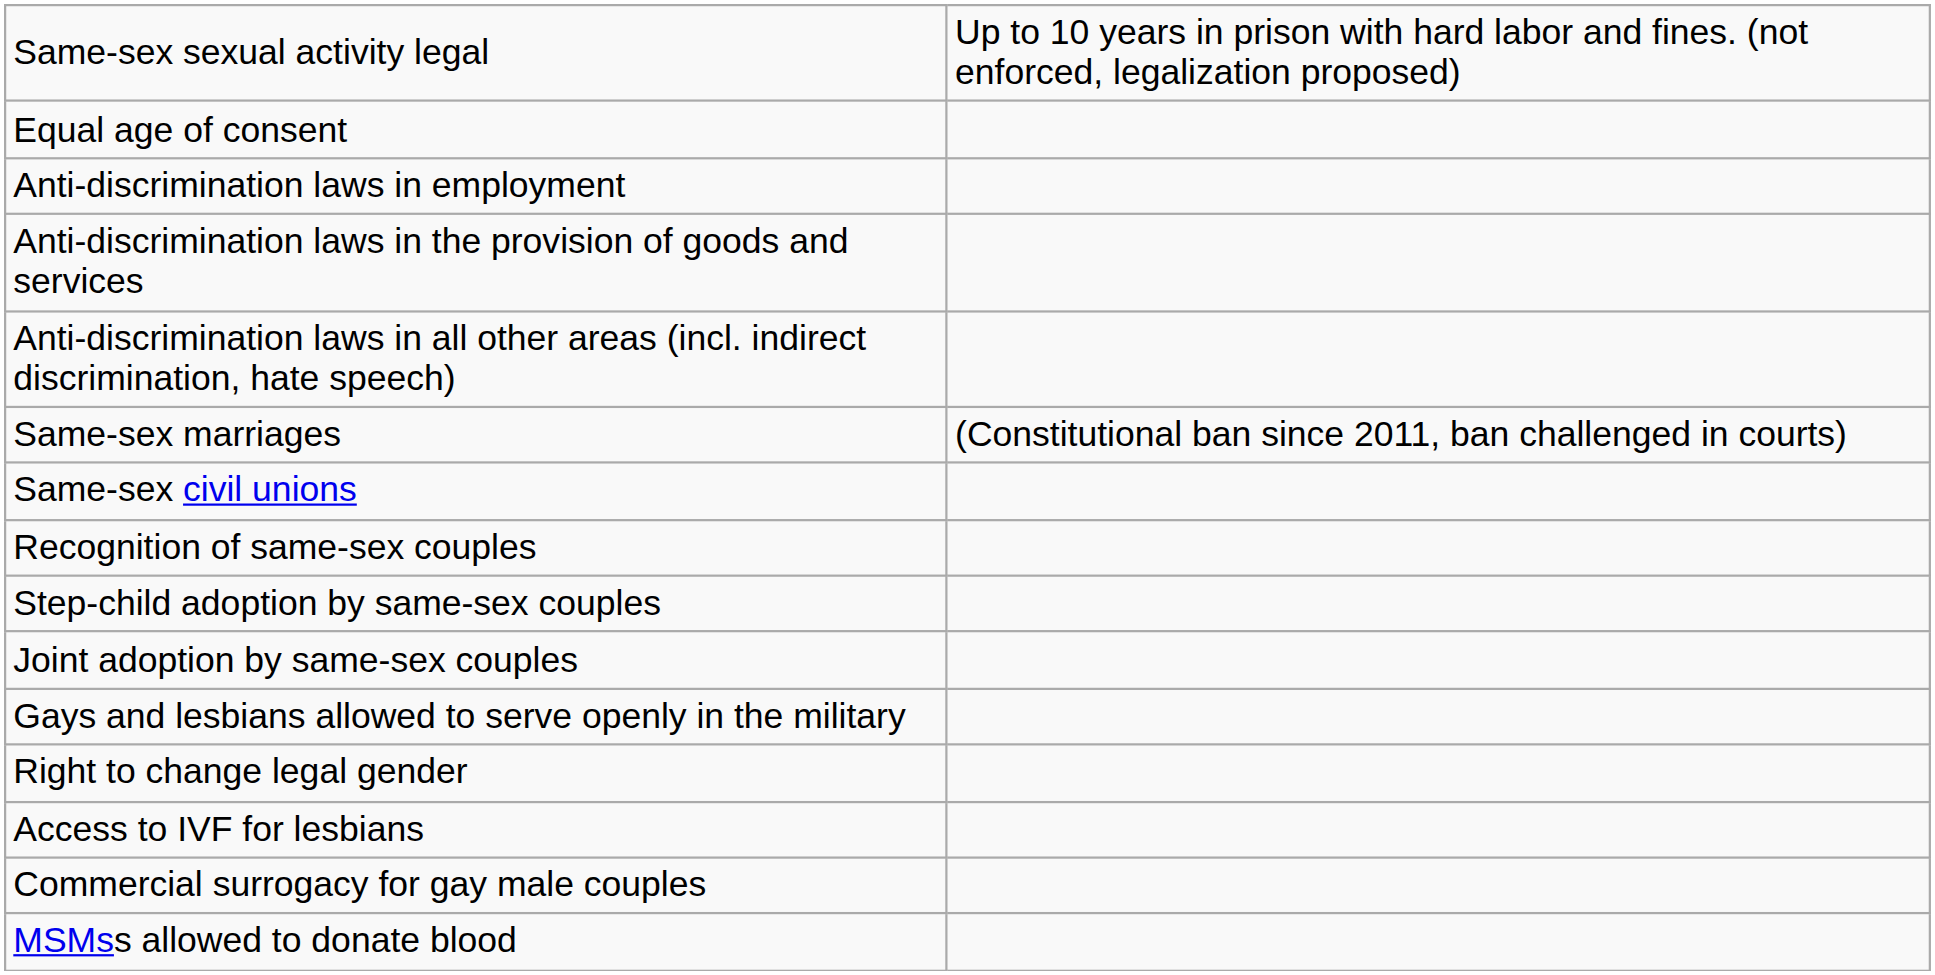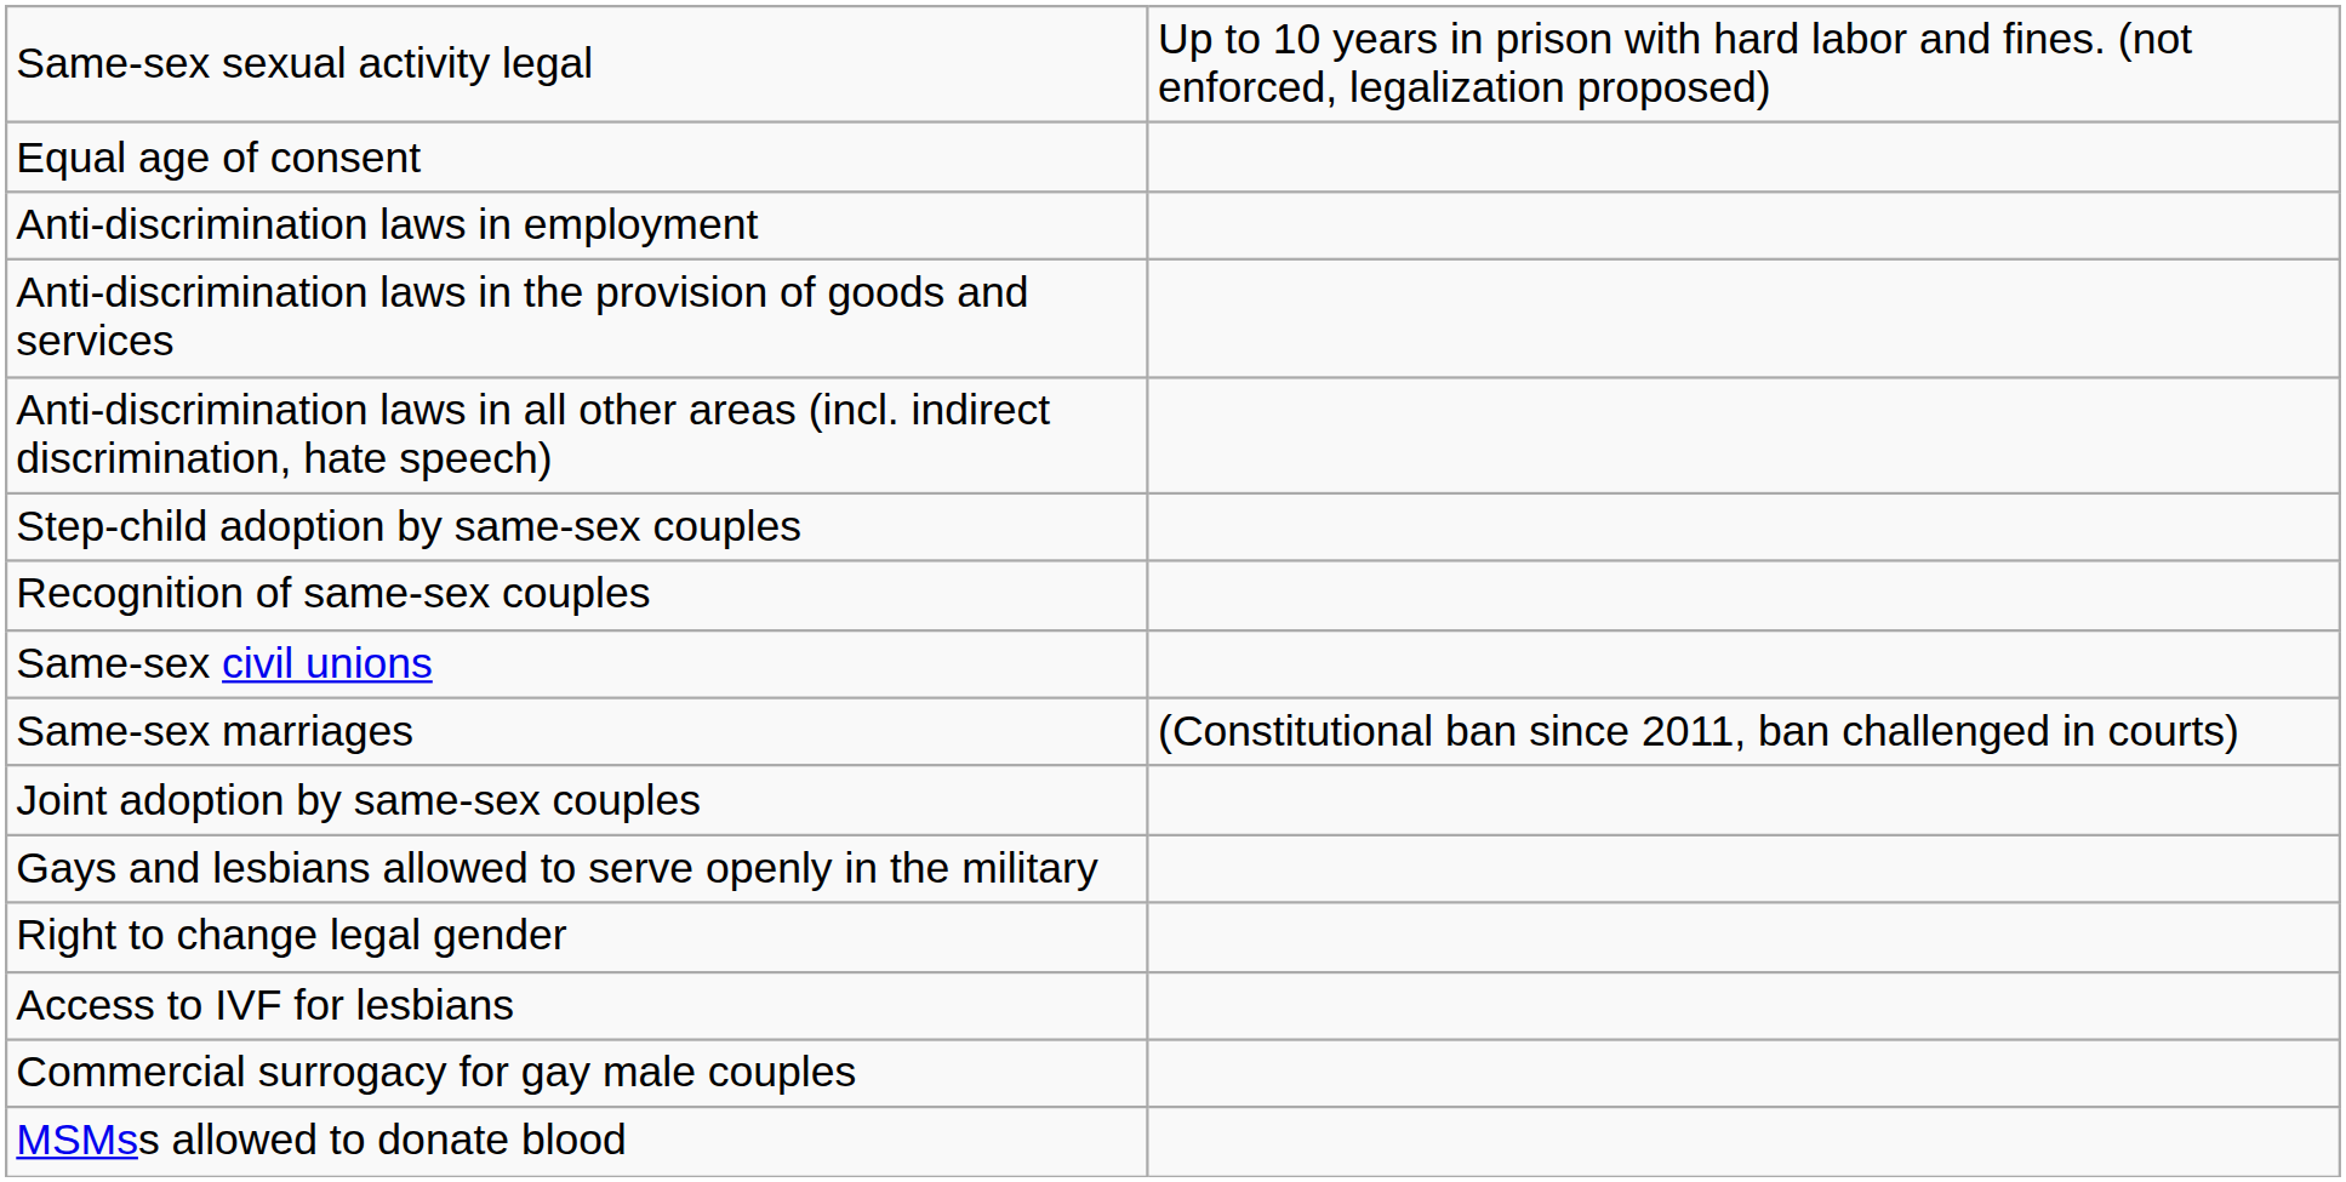rows swapped: Same-sex marriages <-> Step-child adoption by same-sex couples
rows swapped: Same-sex civil unions <-> Recognition of same-sex couples
